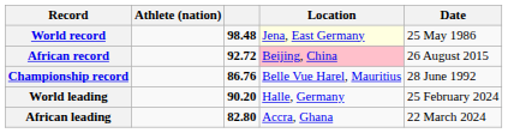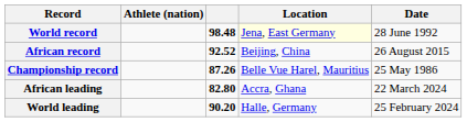World record | Date: 25 May 1986 -> 28 June 1992
African record | column 3: 92.72 -> 92.52
African record | Location: pink background -> no background
Championship record | column 3: 86.76 -> 87.26
Championship record | Date: 28 June 1992 -> 25 May 1986
rows swapped: World leading <-> African leading
